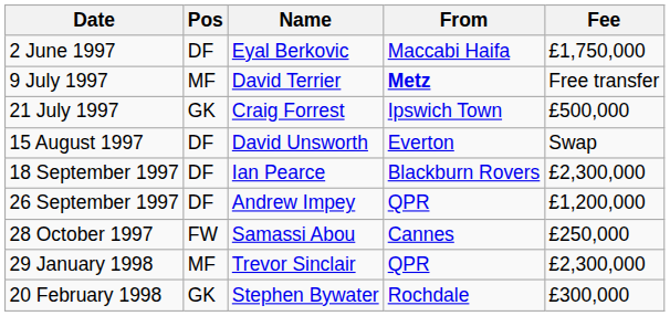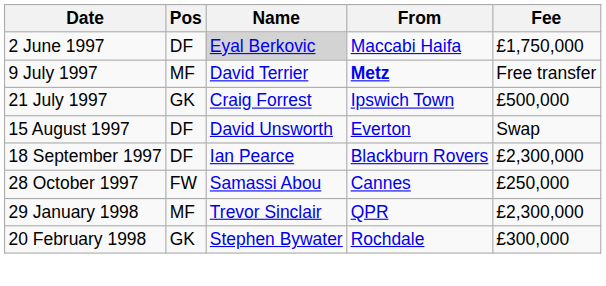2 June 1997 | Name: no background -> lightgrey background
- row: 26 September 1997 | DF | Andrew Impey | QPR | £1,200,000
